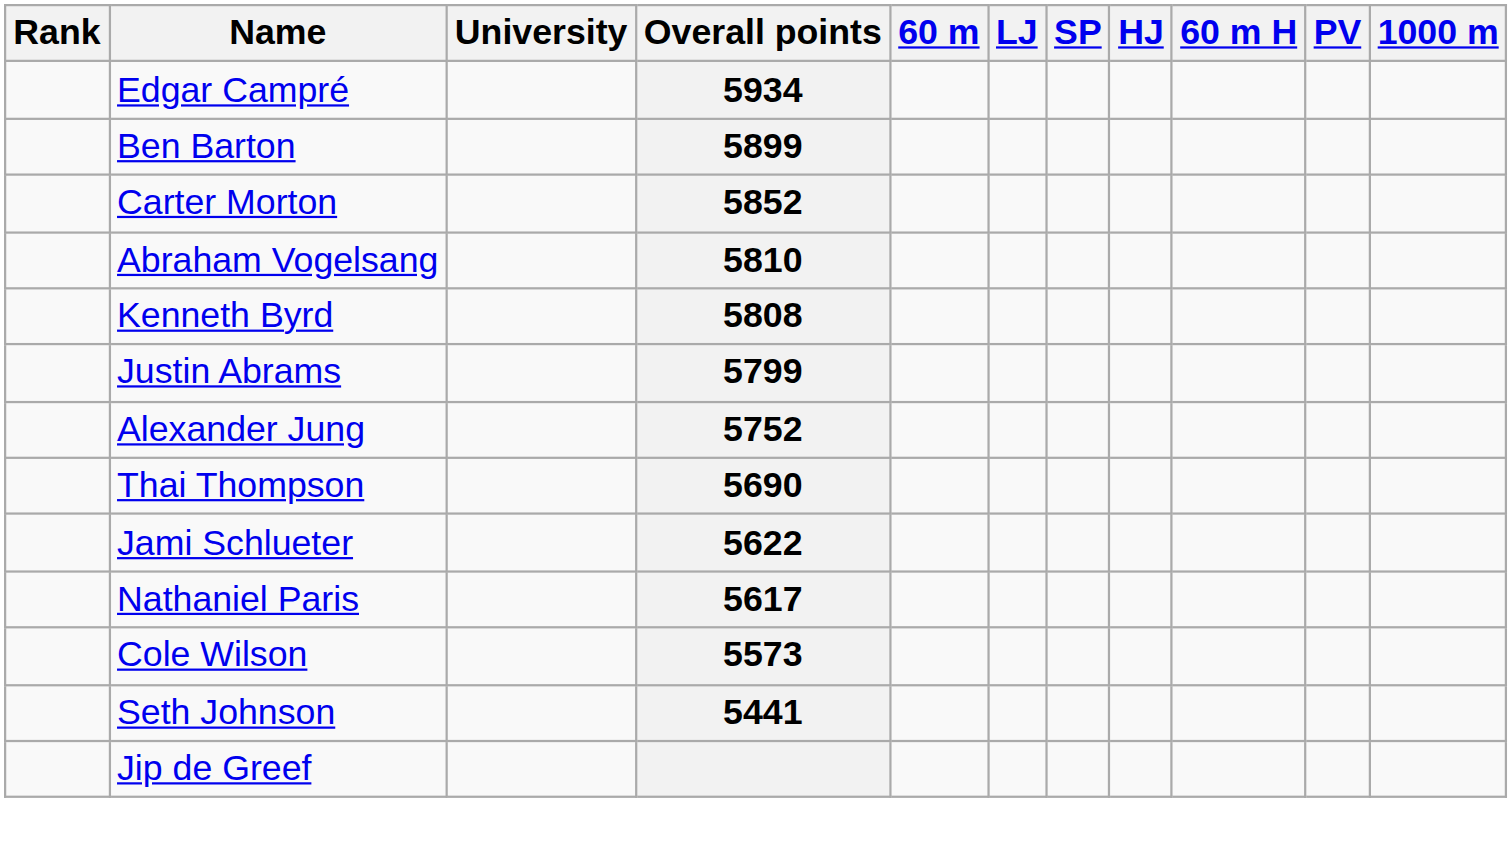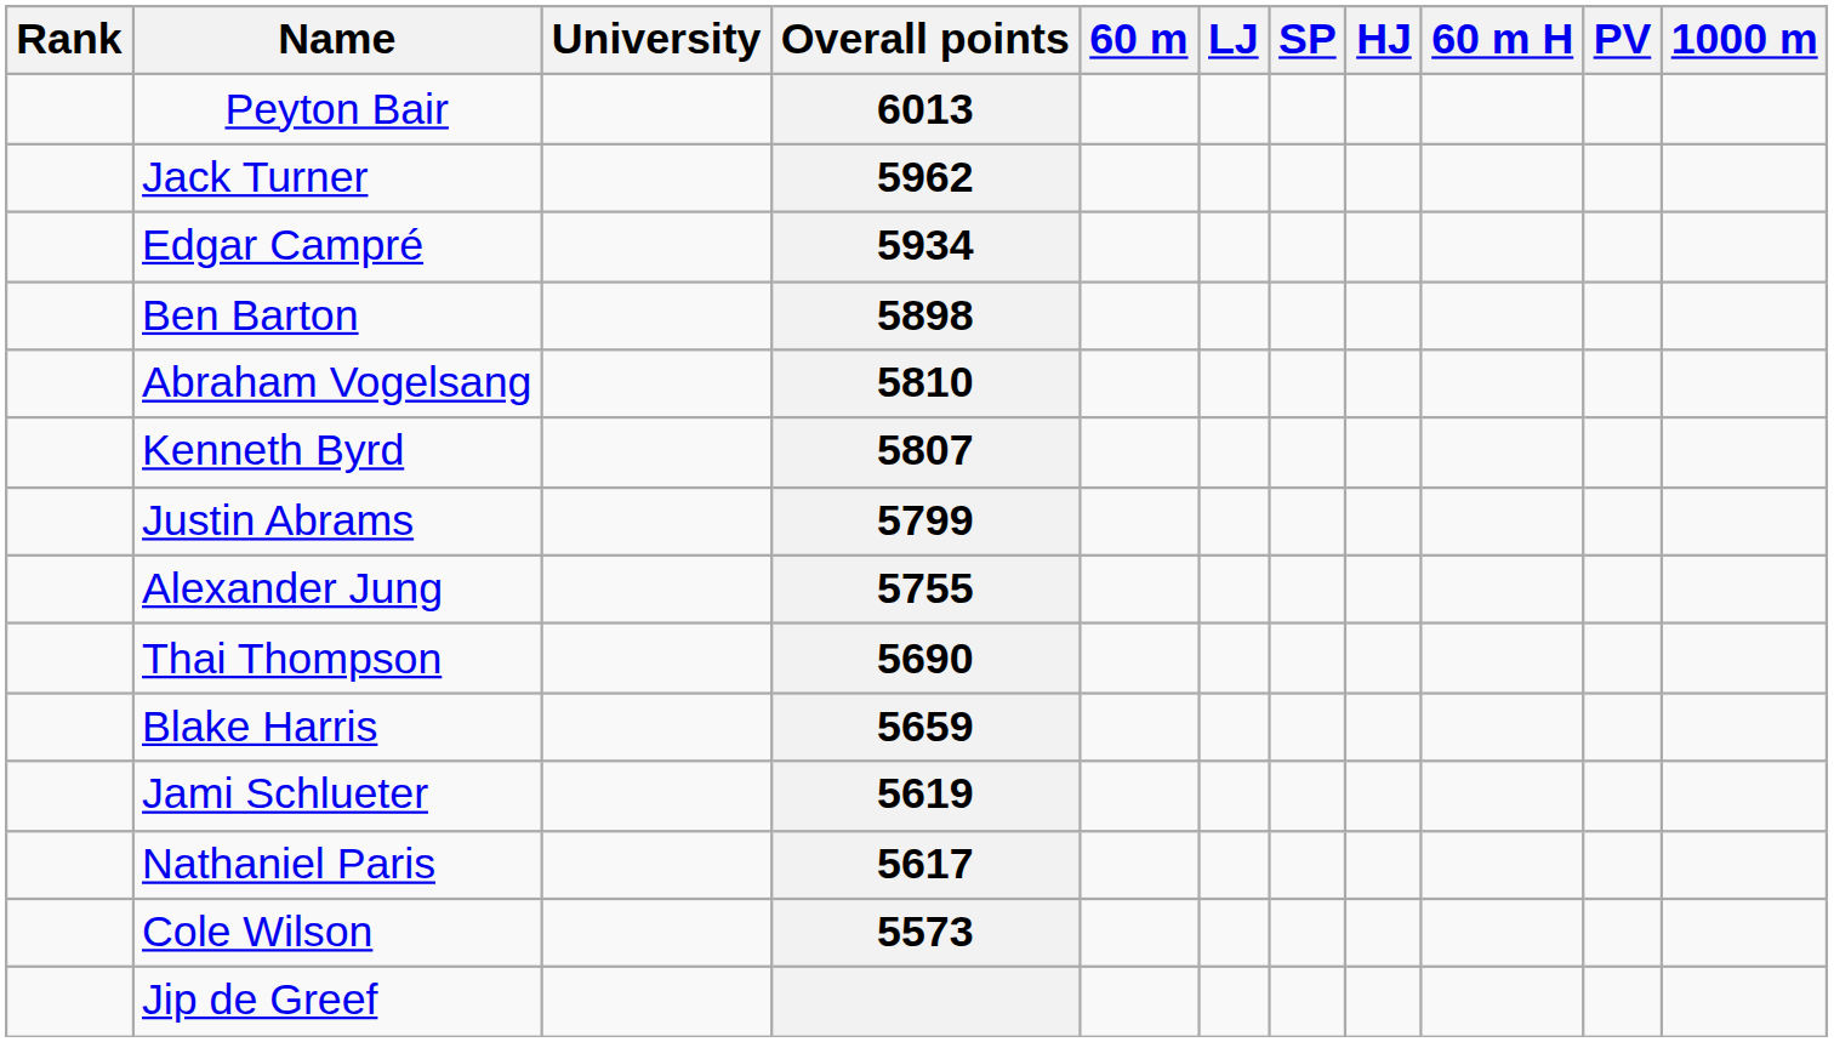+ row: Peyton Bair | 6013
+ row: Jack Turner | 5962
Ben Barton | Overall points: 5899 -> 5898
- row: Carter Morton | 5852
Kenneth Byrd | Overall points: 5808 -> 5807
Alexander Jung | Overall points: 5752 -> 5755
+ row: Blake Harris | 5659
Jami Schlueter | Overall points: 5622 -> 5619
- row: Seth Johnson | 5441
